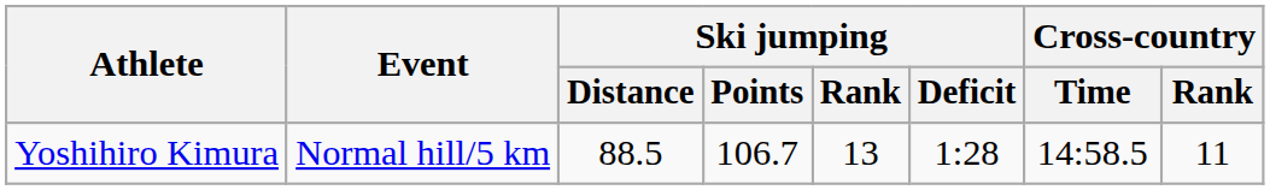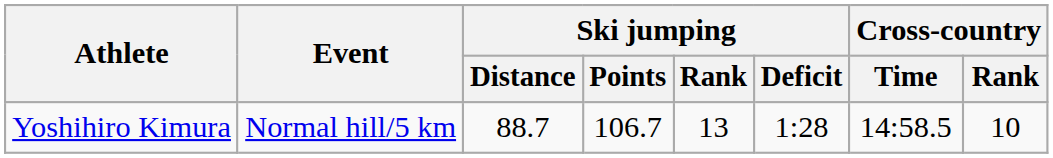Yoshihiro Kimura | Ski jumping / Distance: 88.5 -> 88.7
Yoshihiro Kimura | Cross-country / Rank: 11 -> 10
